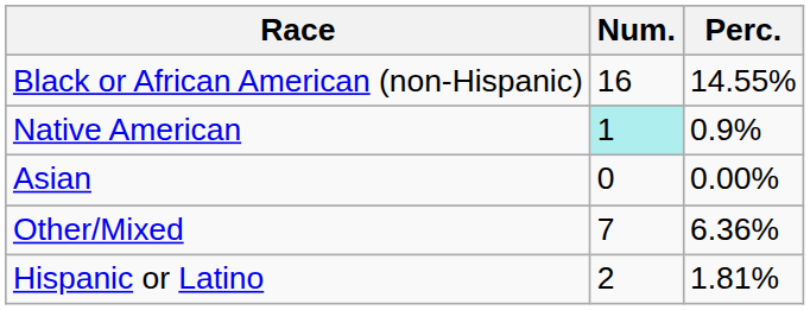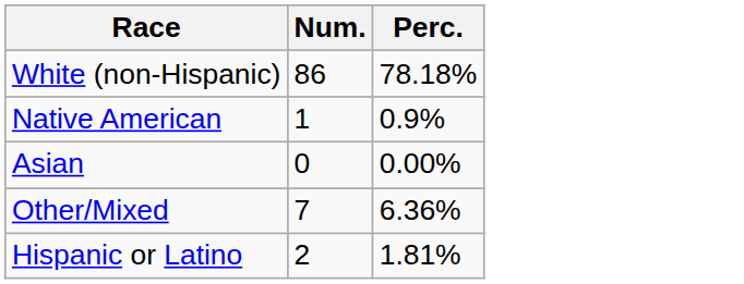+ row: White (non-Hispanic) | 86 | 78.18%
- row: Black or African American (non-Hispanic) | 16 | 14.55%
Native American | Num.: paleturquoise background -> no background
